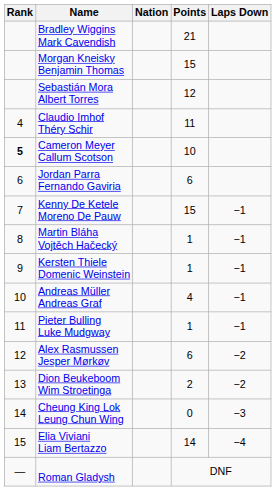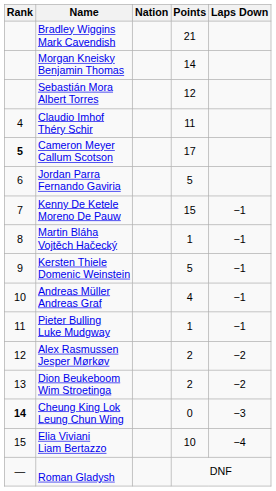Morgan Kneisky Benjamin Thomas | Points: 15 -> 14
Cameron Meyer Callum Scotson | Points: 10 -> 17
Jordan Parra Fernando Gaviria | Points: 6 -> 5
Kersten Thiele Domenic Weinstein | Points: 1 -> 5
Alex Rasmussen Jesper Mørkøv | Points: 6 -> 2
Cheung King Lok Leung Chun Wing | Rank: normal -> bold
Elia Viviani Liam Bertazzo | Points: 14 -> 10
